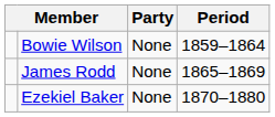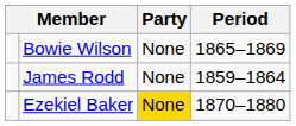Bowie Wilson | Period: 1859–1864 -> 1865–1869
James Rodd | Period: 1865–1869 -> 1859–1864
Ezekiel Baker | Party: no background -> gold background
